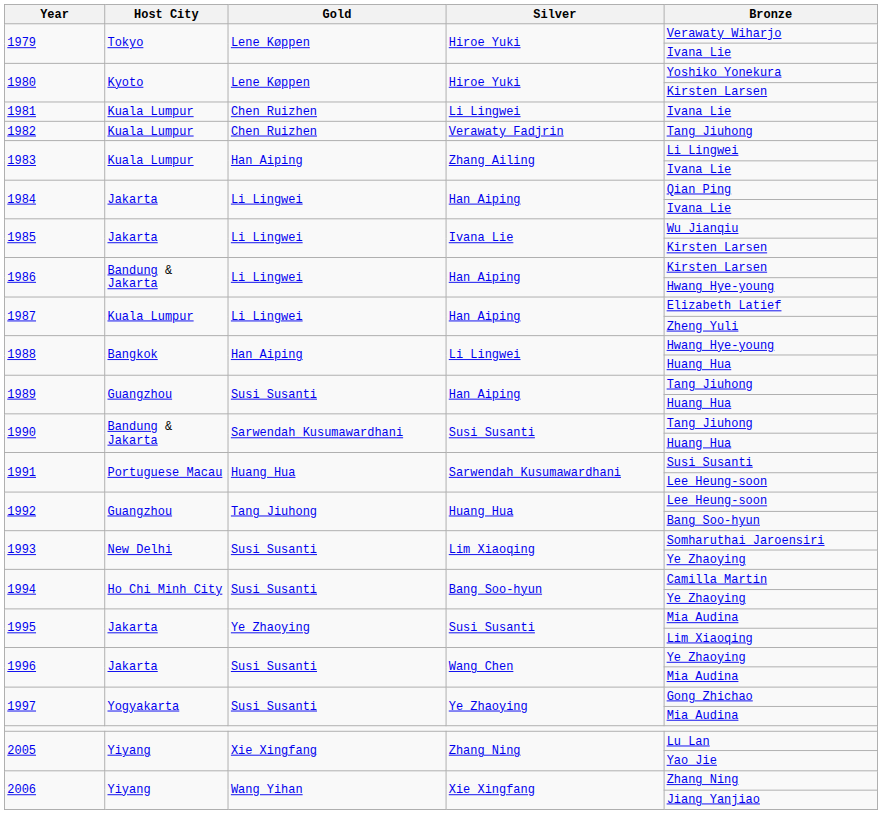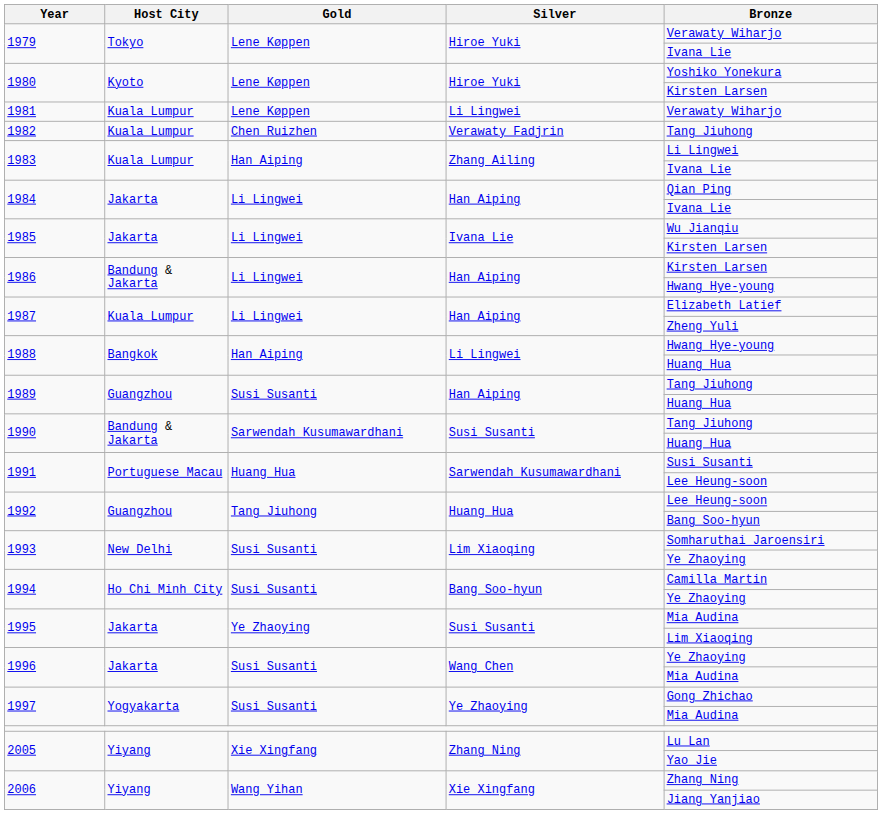1981 | Gold: Chen Ruizhen -> Lene Køppen
1981 | Bronze: Ivana Lie -> Verawaty Wiharjo
